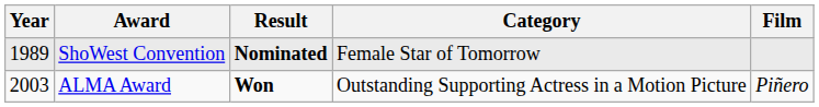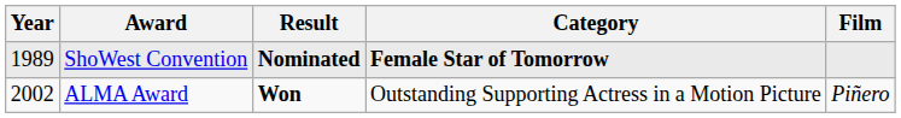ShoWest Convention | Category: normal -> bold
ALMA Award | Year: 2003 -> 2002
